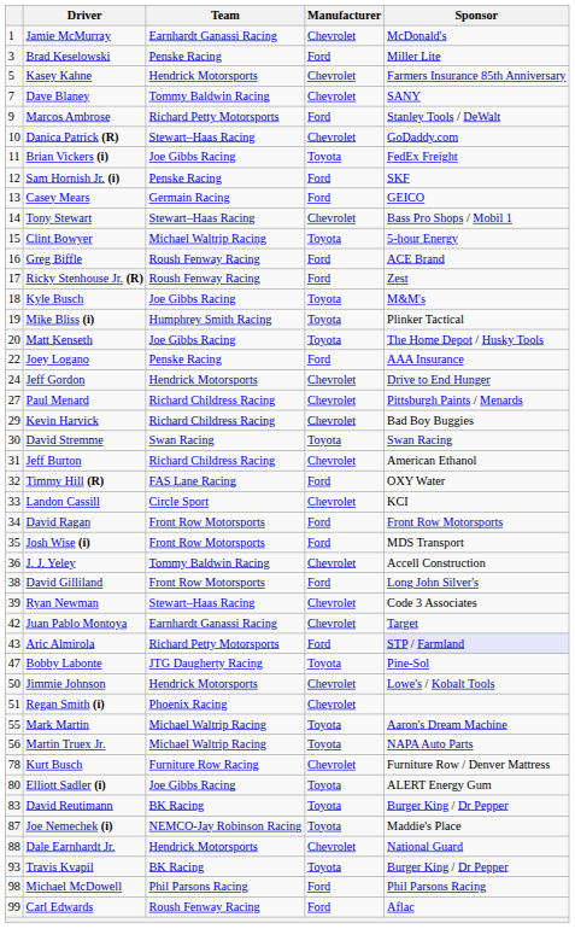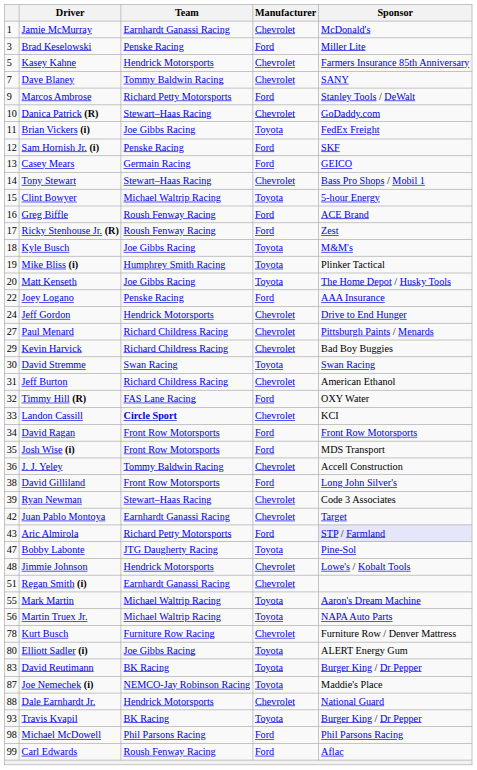Landon Cassill | Team: normal -> bold
Jimmie Johnson | column 1: 50 -> 48
Regan Smith (i) | Team: Phoenix Racing -> Earnhardt Ganassi Racing
